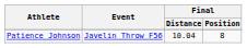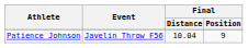Patience Johnson | Final / Position: 8 -> 9
